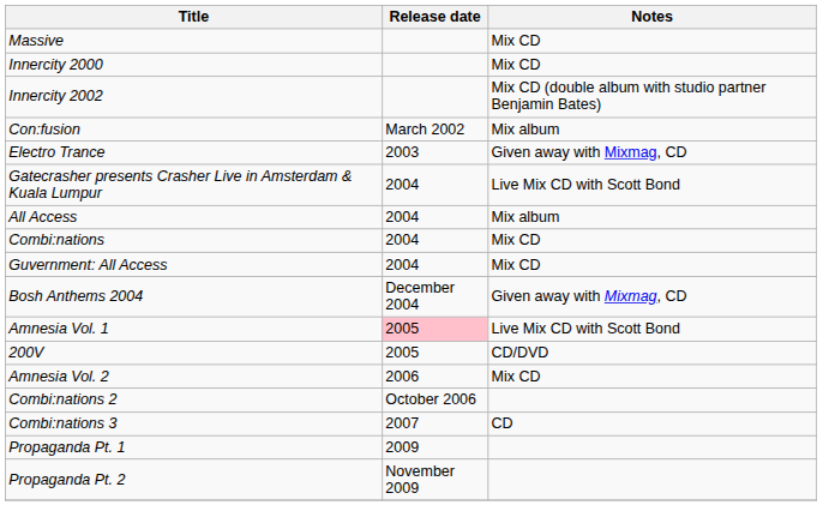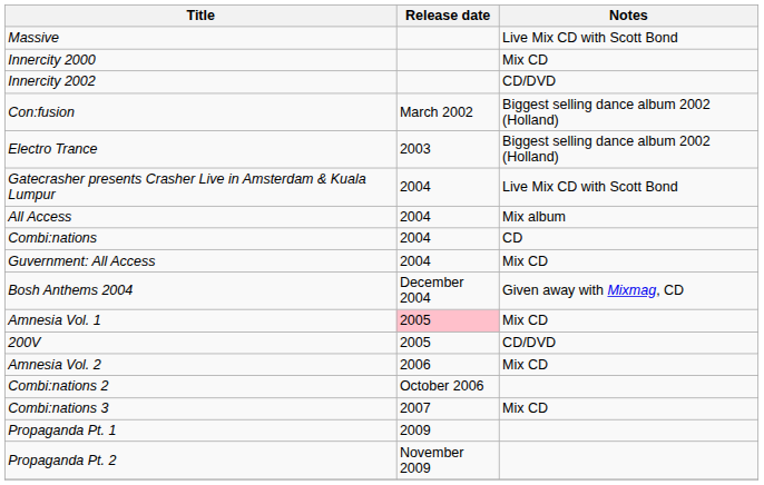Massive | Notes: Mix CD -> Live Mix CD with Scott Bond
Innercity 2002 | Notes: Mix CD (double album with studio partner Benjamin Bates) -> CD/DVD
Con:fusion | Notes: Mix album -> Biggest selling dance album 2002 (Holland)
Electro Trance | Notes: Given away with Mixmag, CD -> Biggest selling dance album 2002 (Holland)
Combi:nations | Notes: Mix CD -> CD
Amnesia Vol. 1 | Notes: Live Mix CD with Scott Bond -> Mix CD
Combi:nations 3 | Notes: CD -> Mix CD
